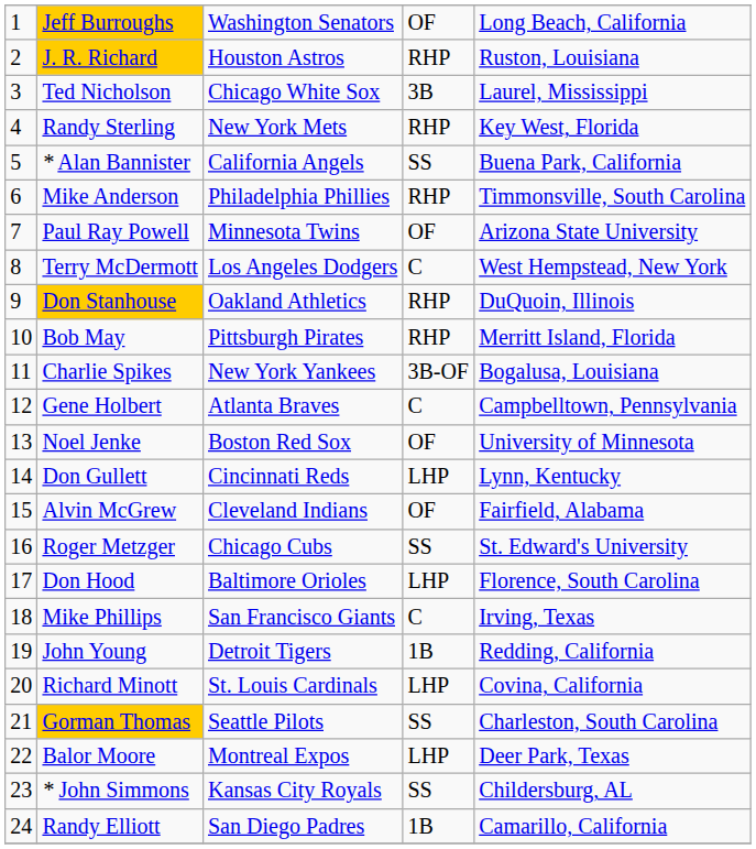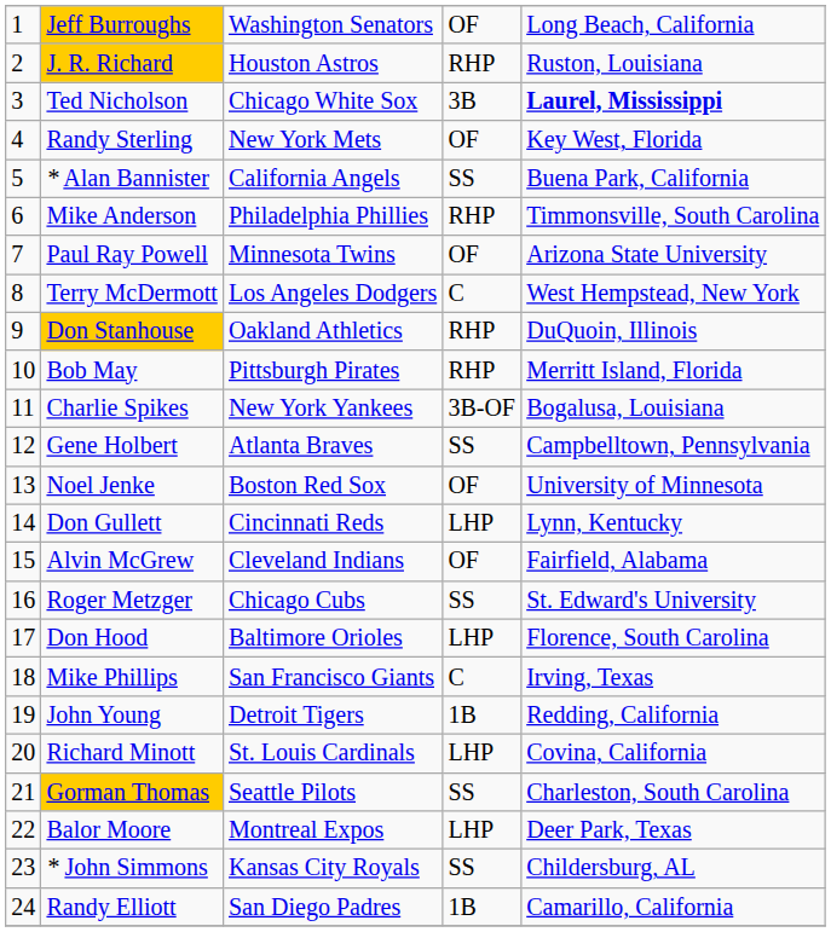Ted Nicholson | column 5: normal -> bold
Randy Sterling | column 4: RHP -> OF
Gene Holbert | column 4: C -> SS
